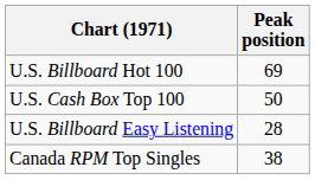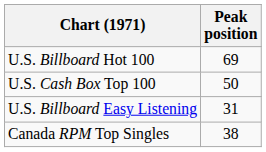U.S. Billboard Easy Listening | Peak position: 28 -> 31
